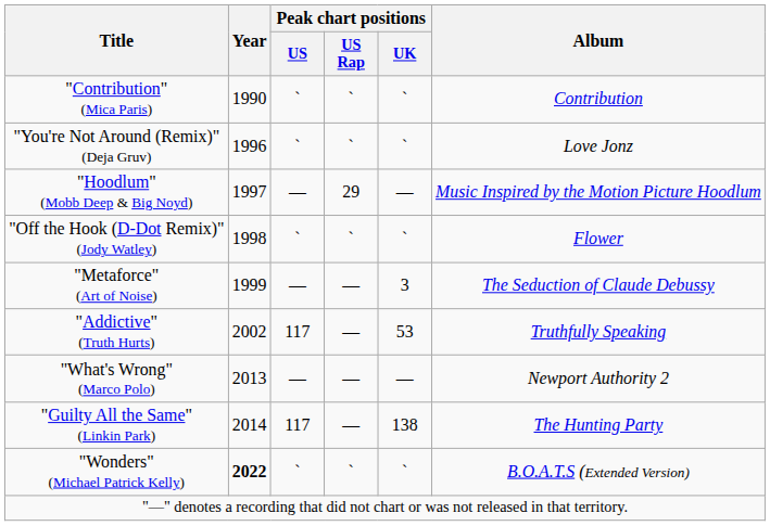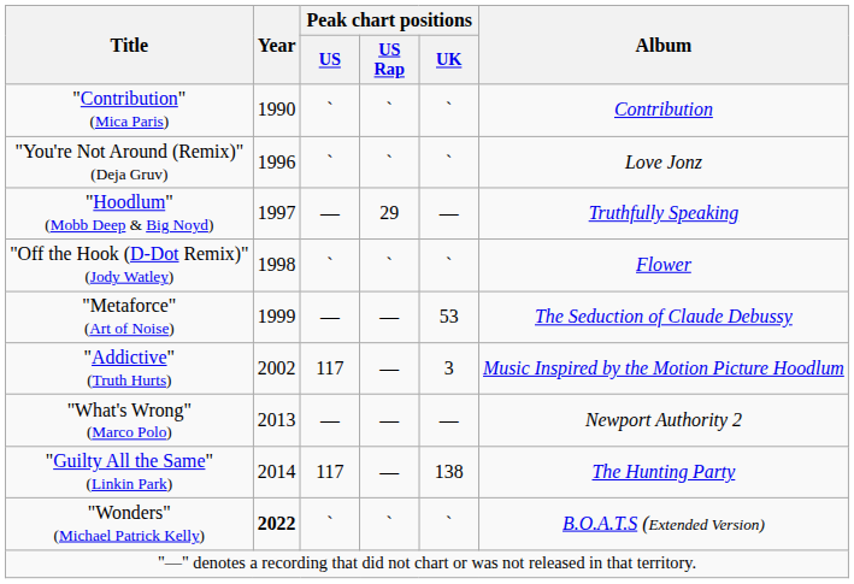"Hoodlum" (Mobb Deep & Big Noyd) | Album: Music Inspired by the Motion Picture Hoodlum -> Truthfully Speaking
"Metaforce" (Art of Noise) | Peak chart positions / UK: 3 -> 53
"Addictive" (Truth Hurts) | Peak chart positions / UK: 53 -> 3
"Addictive" (Truth Hurts) | Album: Truthfully Speaking -> Music Inspired by the Motion Picture Hoodlum
